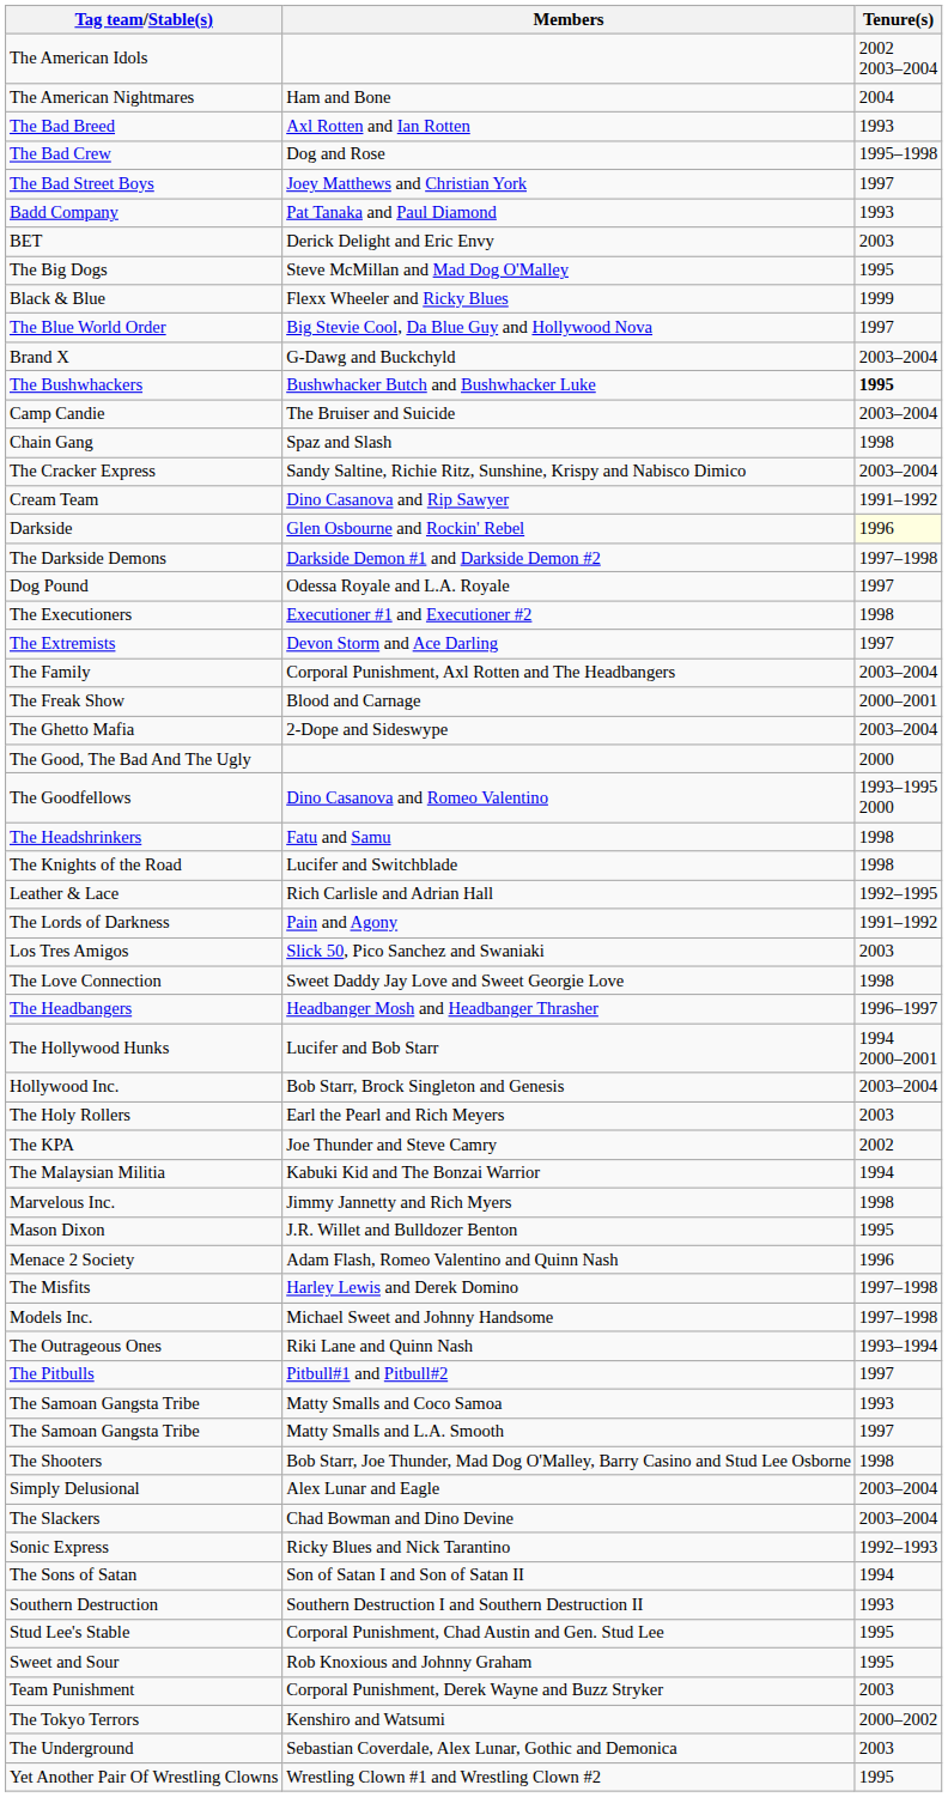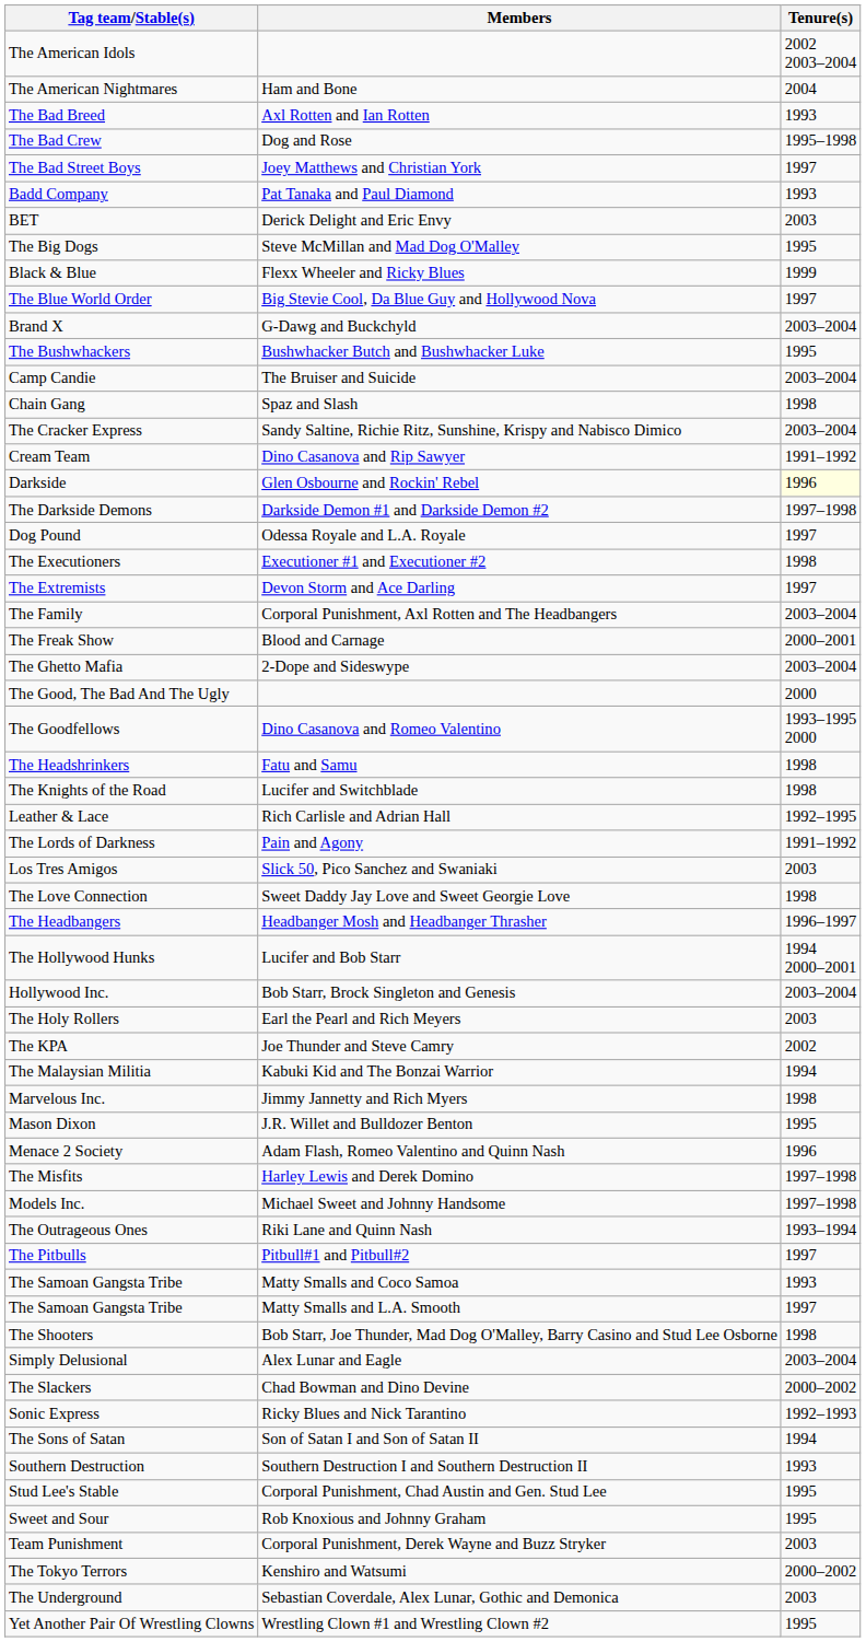The Bushwhackers | Tenure(s): bold -> normal
The Slackers | Tenure(s): 2003–2004 -> 2000–2002
